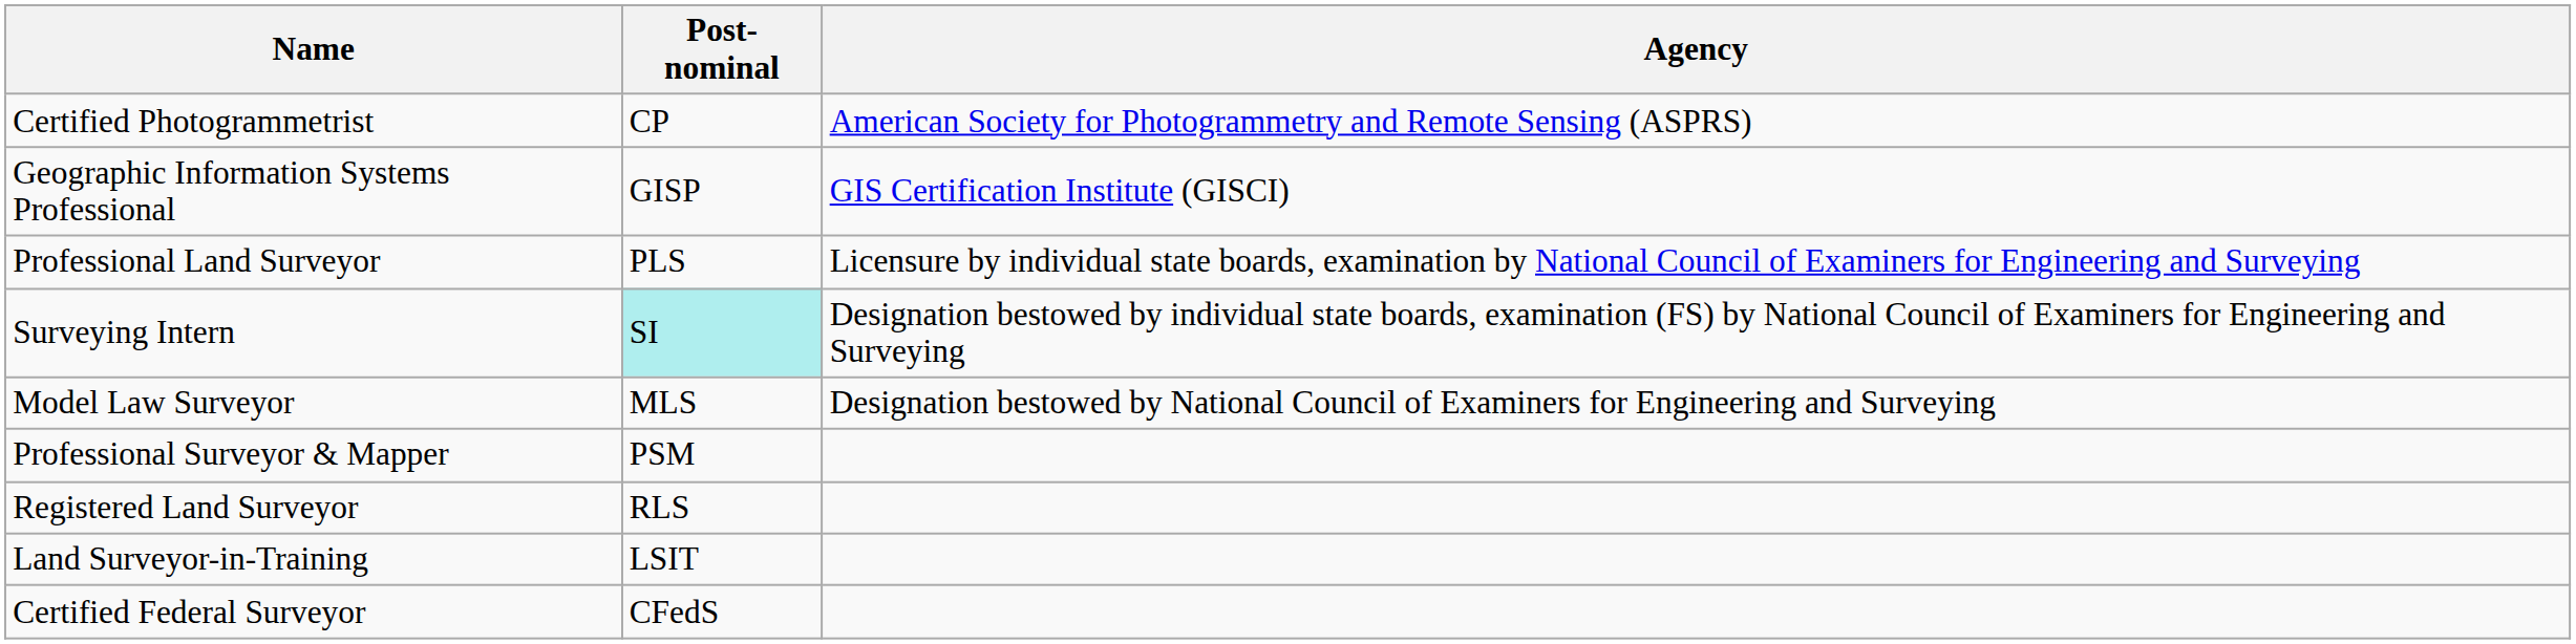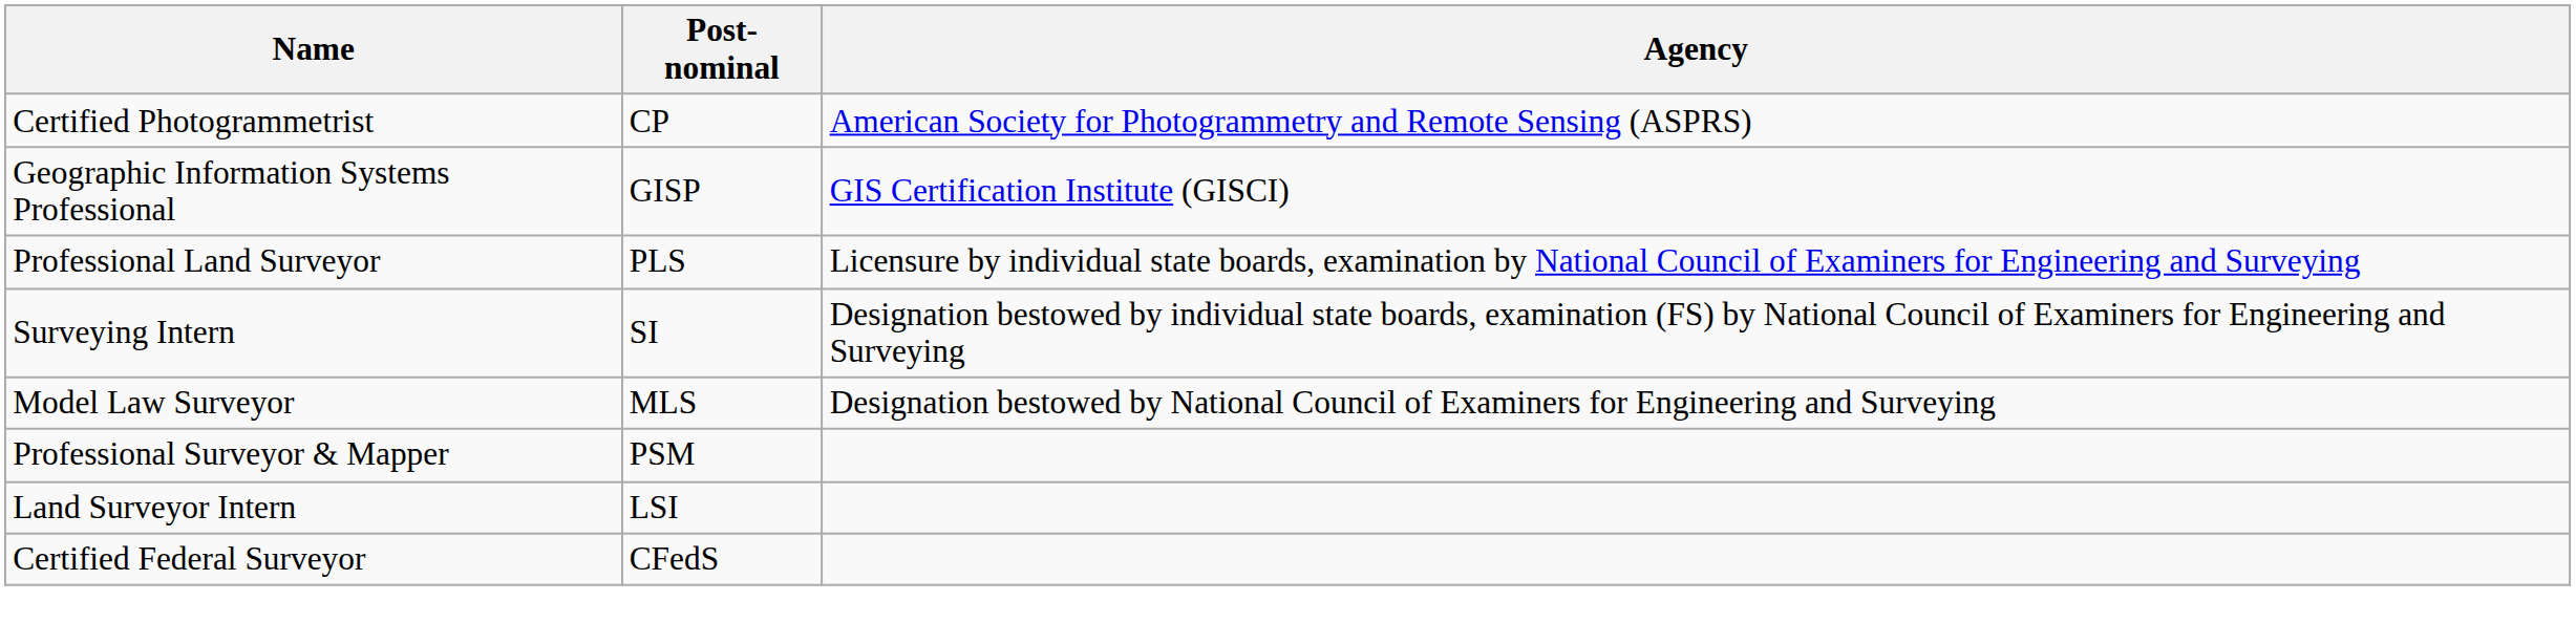Surveying Intern | Post-nominal: paleturquoise background -> no background
- row: Registered Land Surveyor | RLS
+ row: Land Surveyor Intern | LSI
- row: Land Surveyor-in-Training | LSIT
